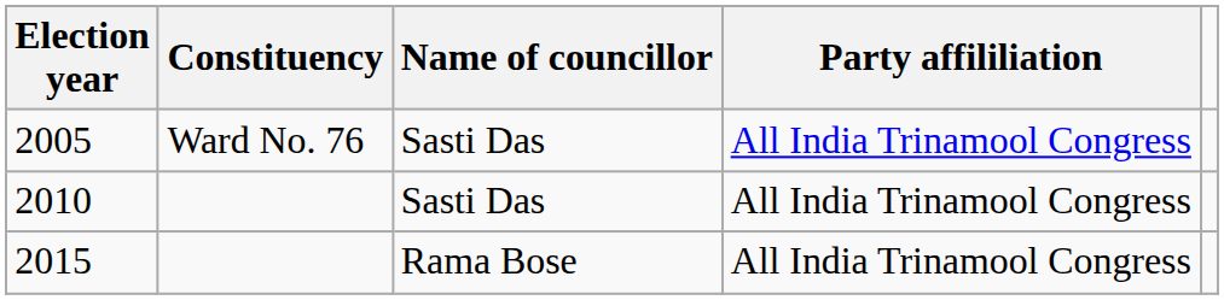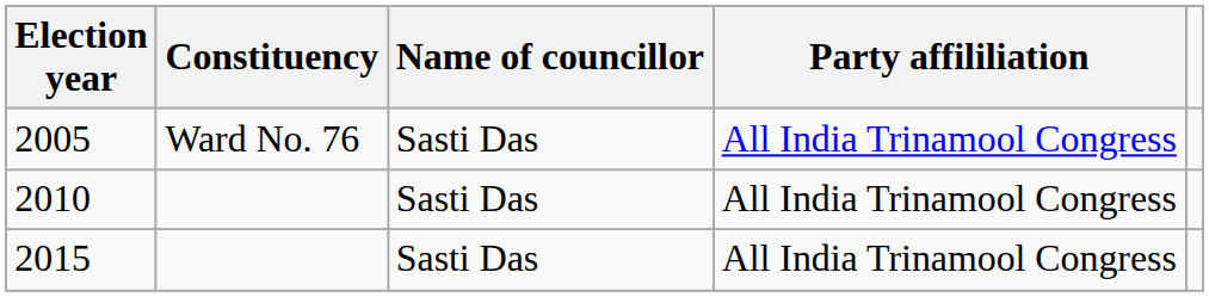2015 | Name of councillor: Rama Bose -> Sasti Das
